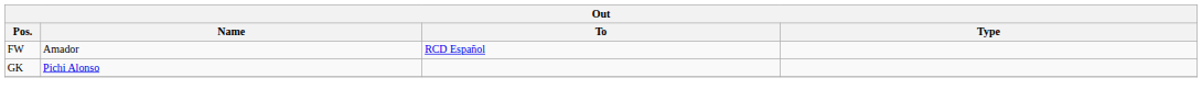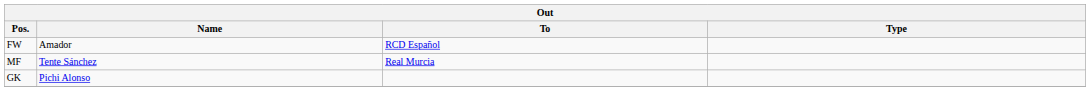+ row: MF | Tente Sánchez | Real Murcia
